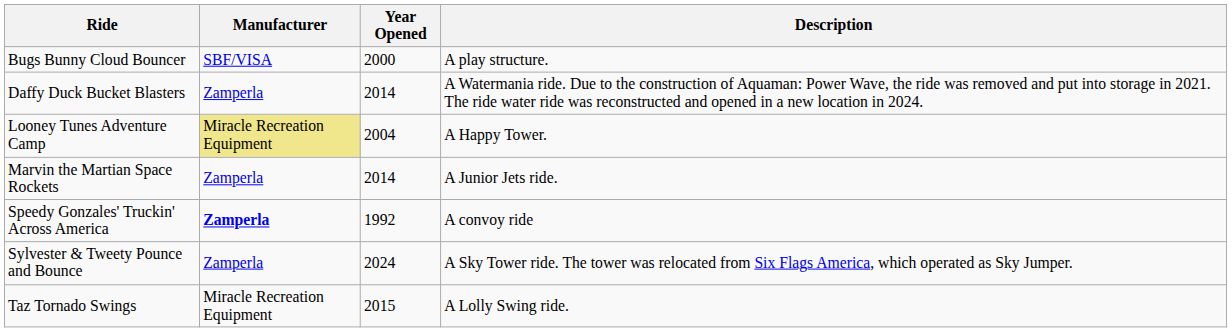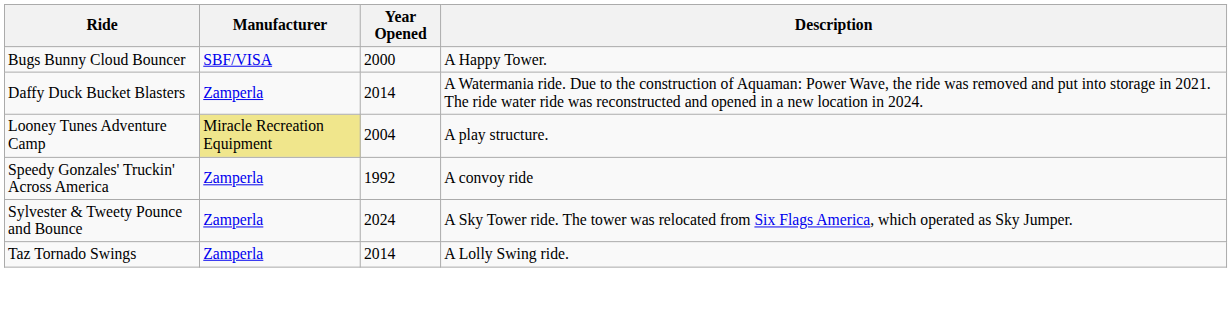Bugs Bunny Cloud Bouncer | Description: A play structure. -> A Happy Tower.
Looney Tunes Adventure Camp | Description: A Happy Tower. -> A play structure.
- row: Marvin the Martian Space Rockets | Zamperla | 2014 | A Junior Jets ride.
Speedy Gonzales' Truckin' Across America | Manufacturer: bold -> normal
Taz Tornado Swings | Manufacturer: Miracle Recreation Equipment -> Zamperla
Taz Tornado Swings | Year Opened: 2015 -> 2014
